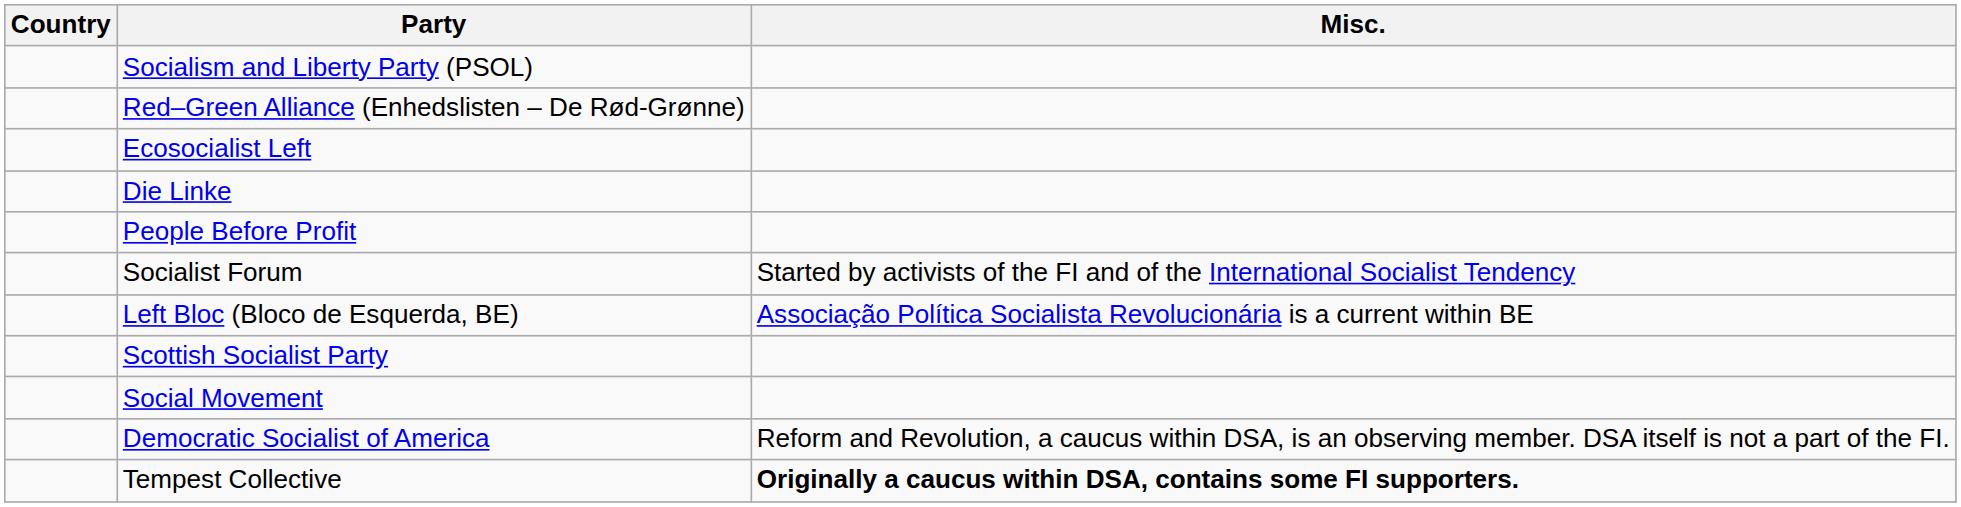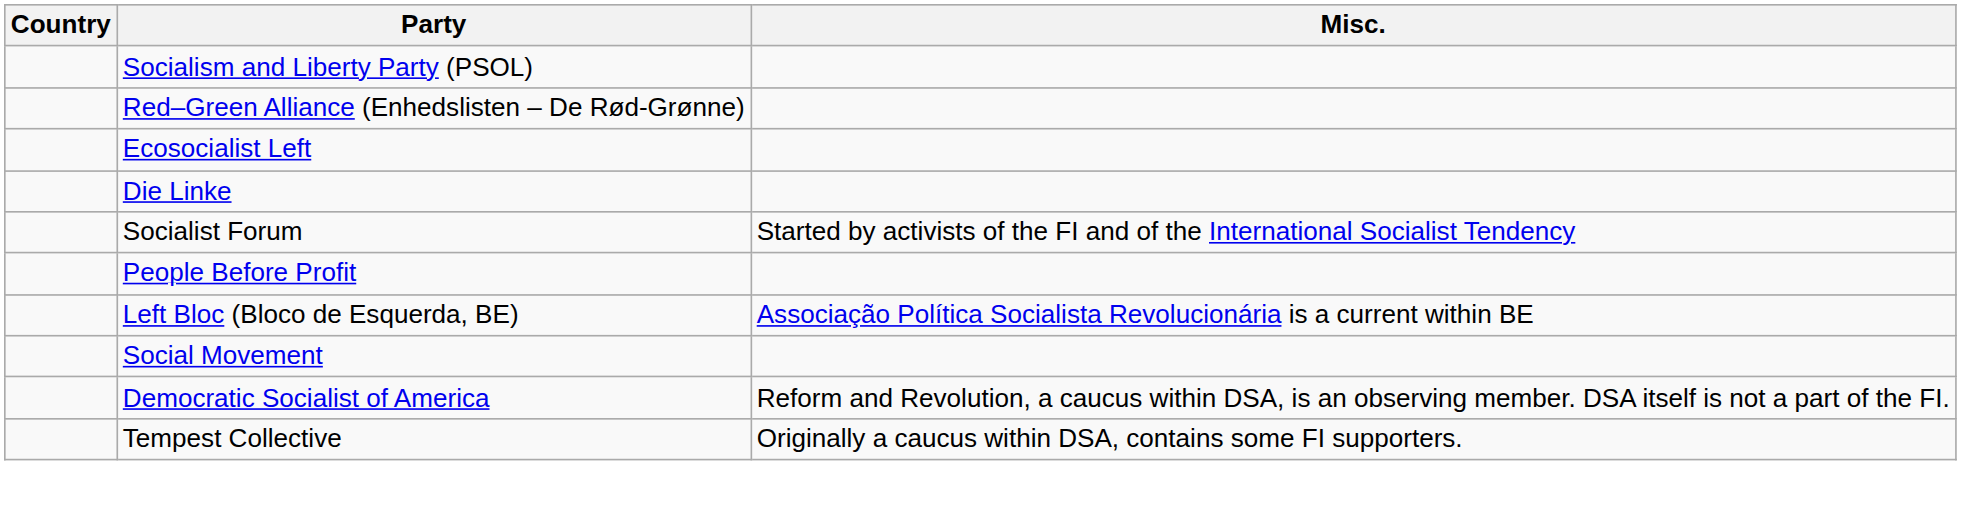rows swapped: People Before Profit <-> Socialist Forum
- row: Scottish Socialist Party
Tempest Collective | Misc.: bold -> normal
